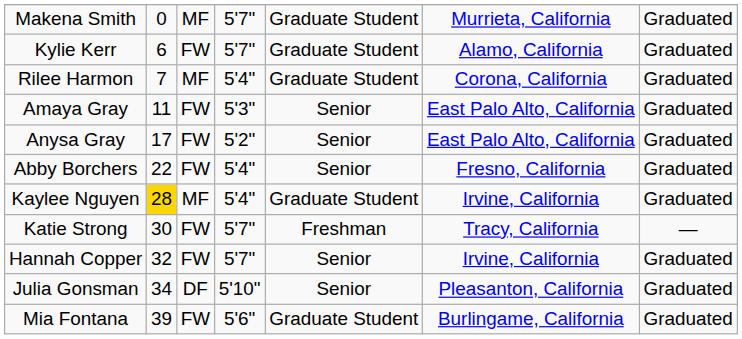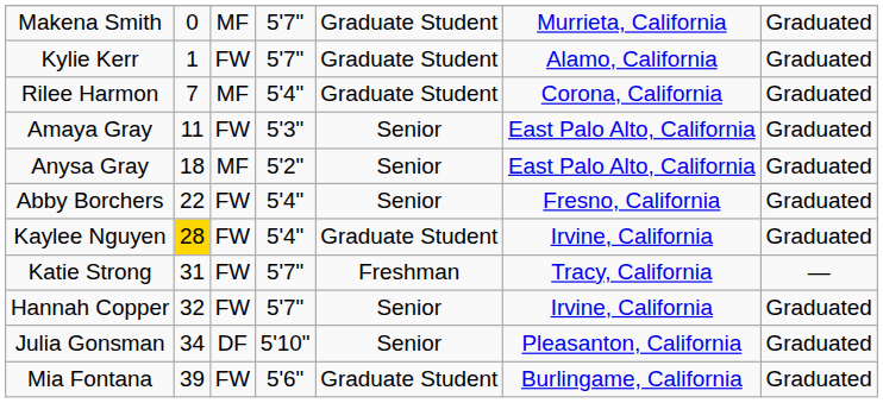Kylie Kerr | column 2: 6 -> 1
Anysa Gray | column 2: 17 -> 18
Anysa Gray | column 3: FW -> MF
Kaylee Nguyen | column 3: MF -> FW
Katie Strong | column 2: 30 -> 31
